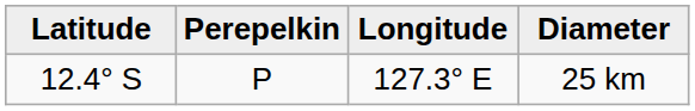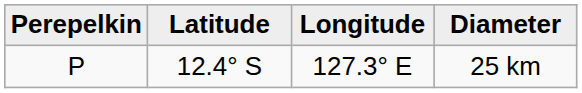columns swapped: Perepelkin <-> Latitude
